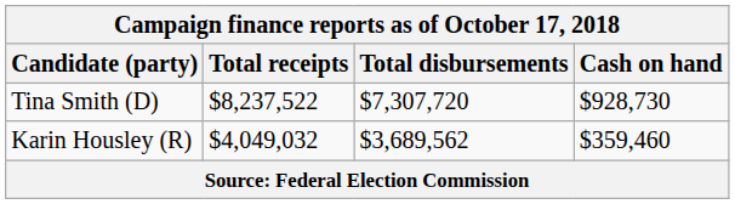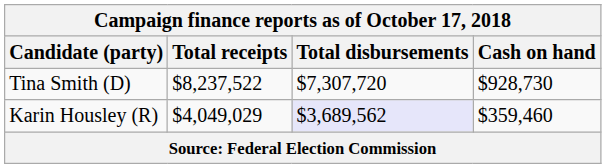Karin Housley (R) | Total receipts: $4,049,032 -> $4,049,029
Karin Housley (R) | Total disbursements: no background -> lavender background
